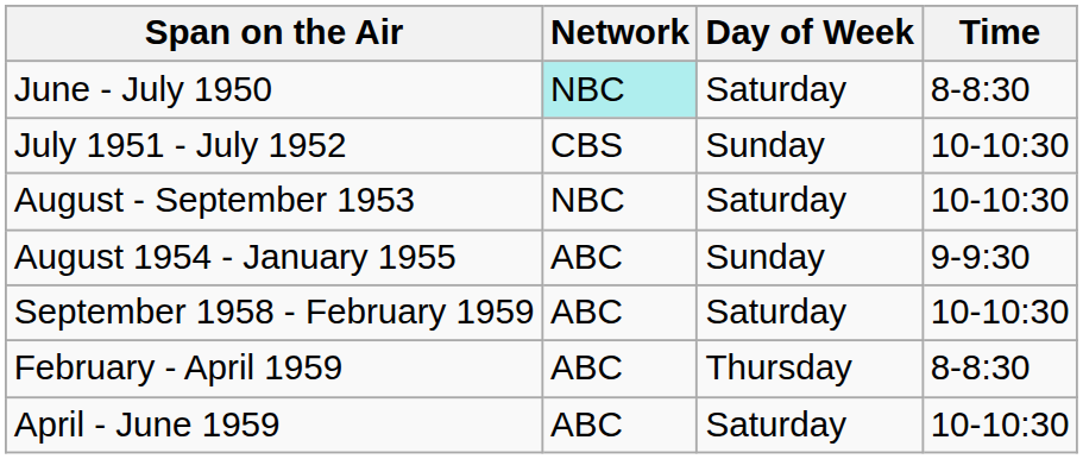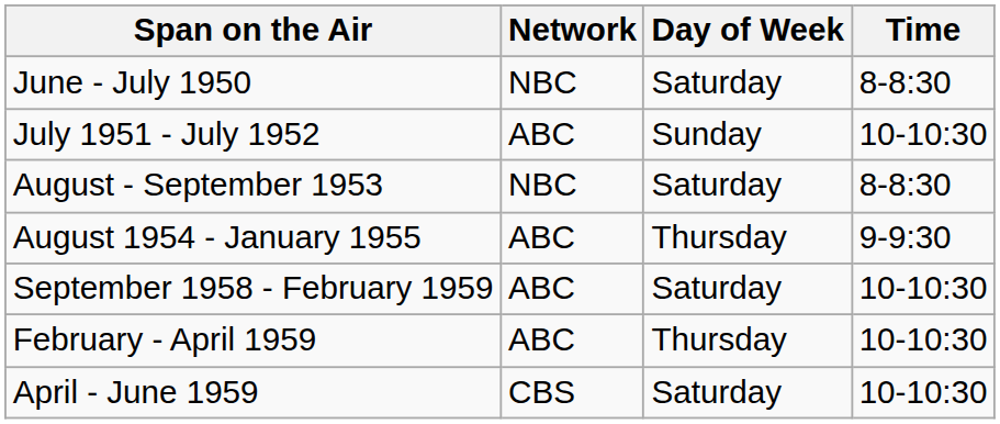June - July 1950 | Network: paleturquoise background -> no background
July 1951 - July 1952 | Network: CBS -> ABC
August - September 1953 | Time: 10-10:30 -> 8-8:30
August 1954 - January 1955 | Day of Week: Sunday -> Thursday
February - April 1959 | Time: 8-8:30 -> 10-10:30
April - June 1959 | Network: ABC -> CBS
